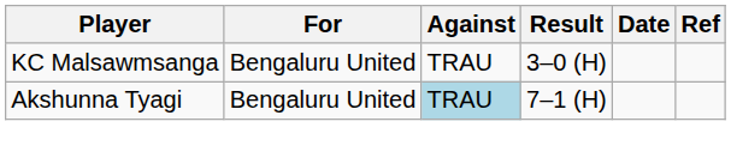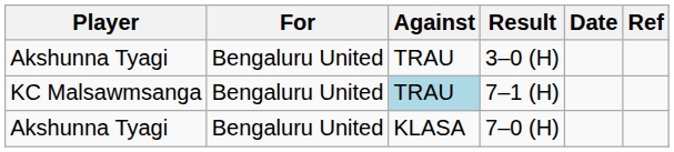3–0 (H) | Player: KC Malsawmsanga -> Akshunna Tyagi
7–1 (H) | Player: Akshunna Tyagi -> KC Malsawmsanga
+ row: Akshunna Tyagi | Bengaluru United | KLASA | 7–0 (H)
